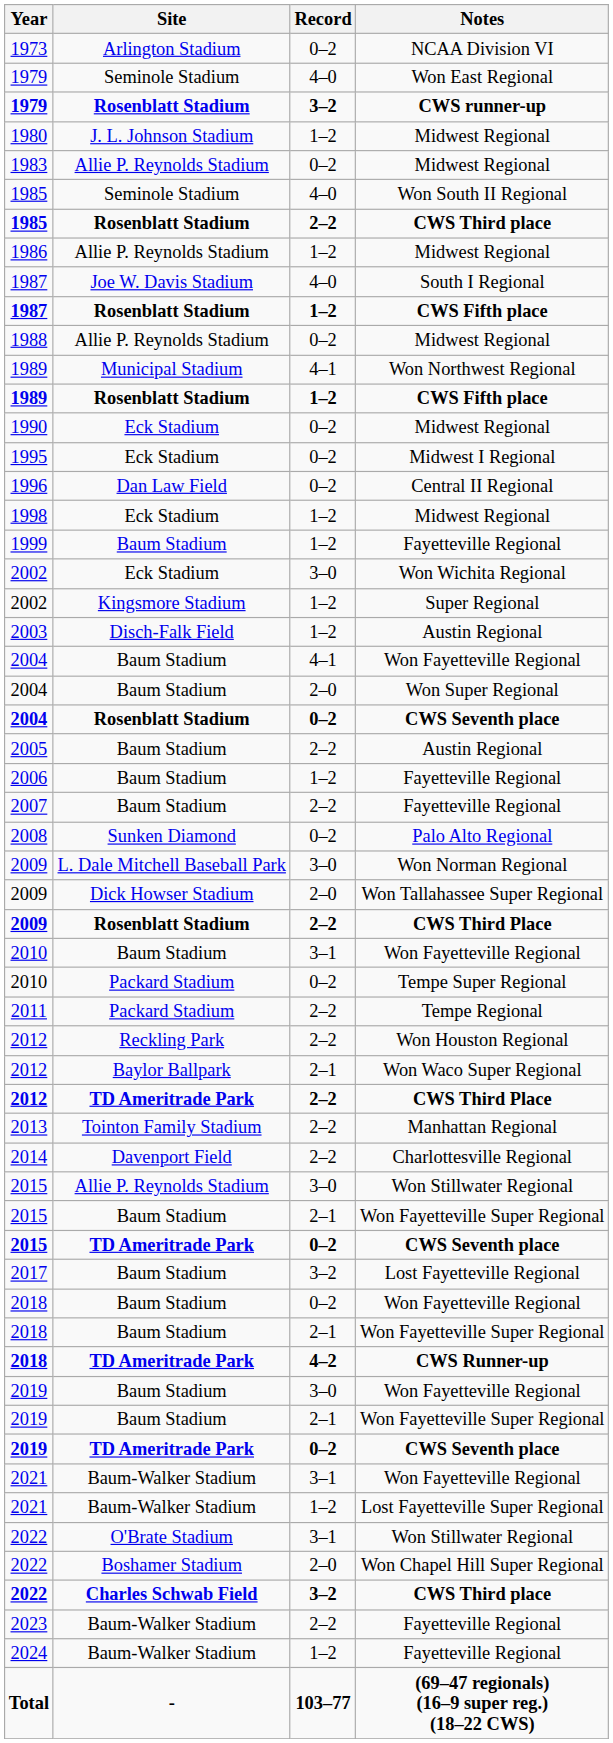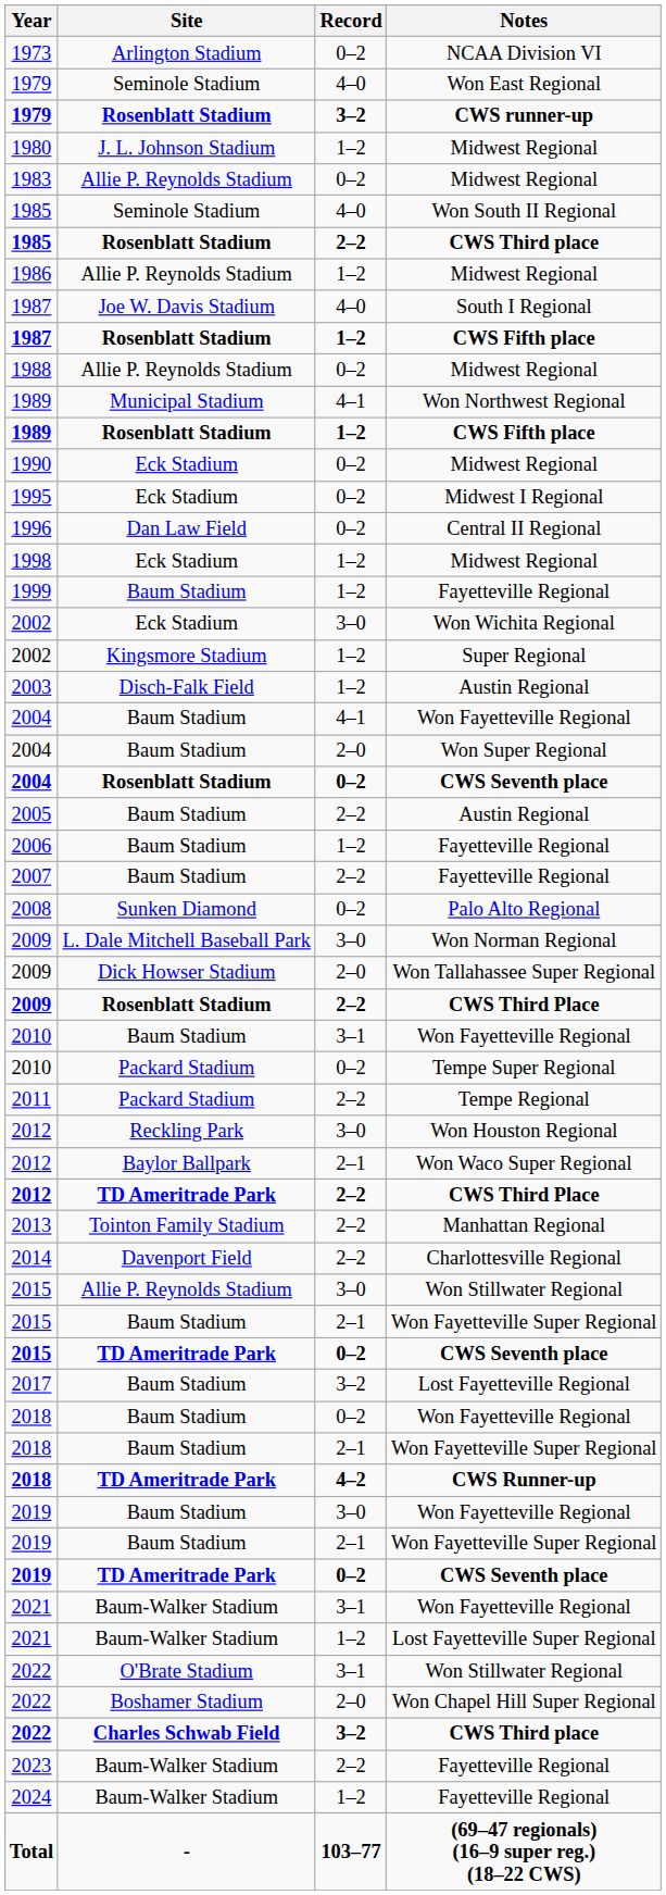2012 / Won Houston Regional | Record: 2–2 -> 3–0
